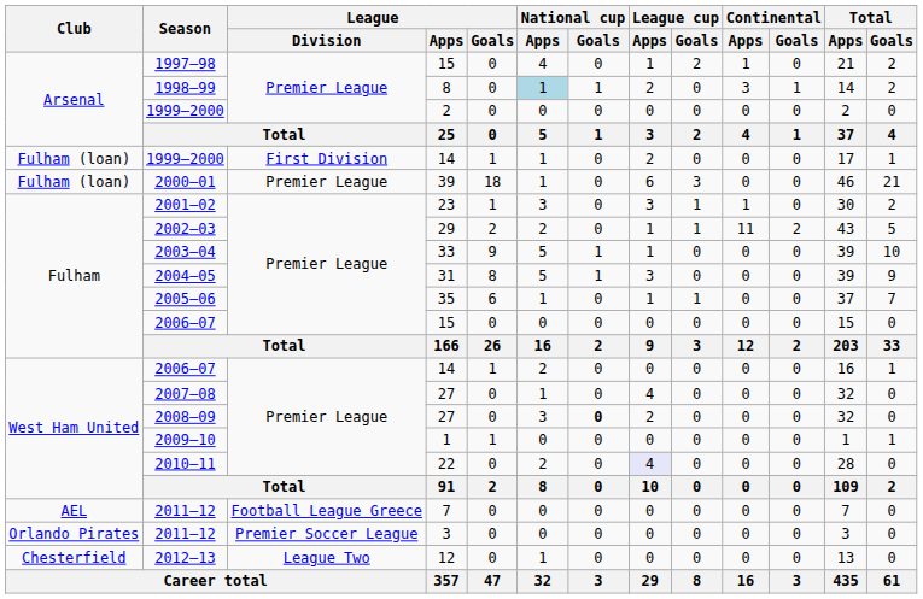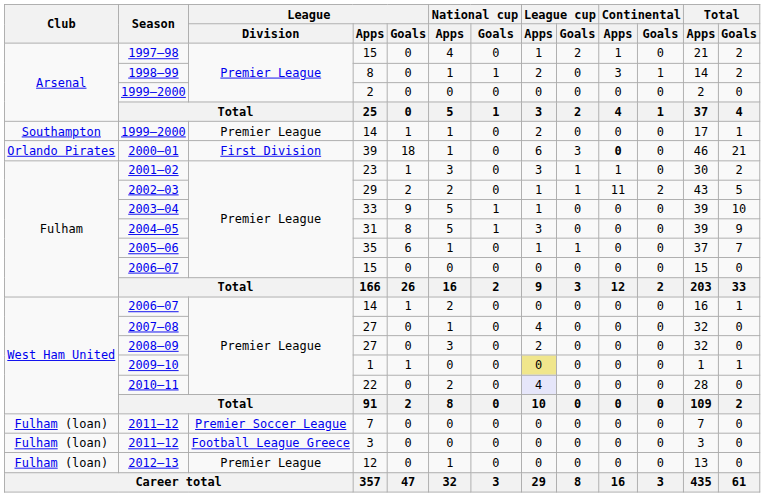1998–99 | National cup / Apps: lightblue background -> no background
1999–2000 / 14 | Club: Fulham (loan) -> Southampton
1999–2000 / 14 | League / Division: First Division -> Premier League
2000–01 | Club: Fulham (loan) -> Orlando Pirates
2000–01 | League / Division: Premier League -> First Division
2000–01 | Continental / Apps: normal -> bold
2008–09 | National cup / Goals: bold -> normal
2009–10 | League cup / Apps: no background -> khaki background
2011–12 / 7 | Club: AEL -> Fulham (loan)
2011–12 / 7 | League / Division: Football League Greece -> Premier Soccer League
2011–12 / 3 | Club: Orlando Pirates -> Fulham (loan)
2011–12 / 3 | League / Division: Premier Soccer League -> Football League Greece
2012–13 | Club: Chesterfield -> Fulham (loan)
2012–13 | League / Division: League Two -> Premier League
